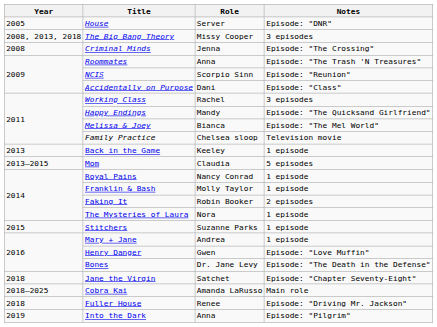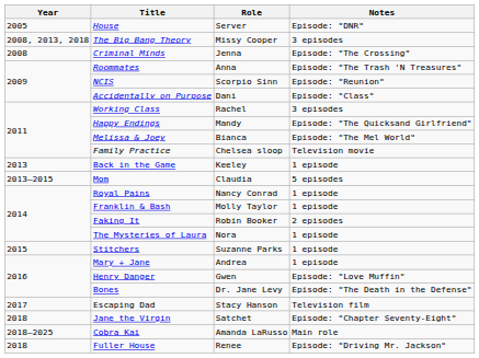+ row: 2017 | Escaping Dad | Stacy Hanson | Television film
- row: 2019 | Into the Dark | Anna | Episode: "Pilgrim"
